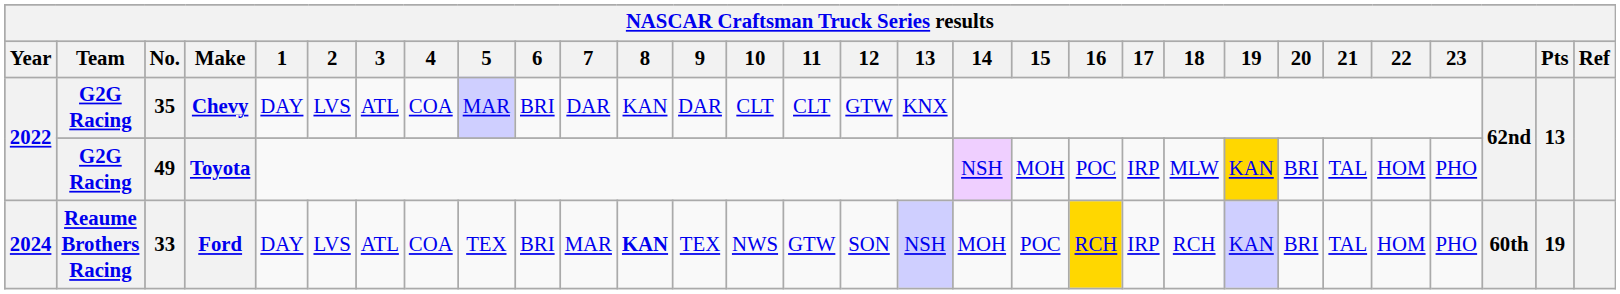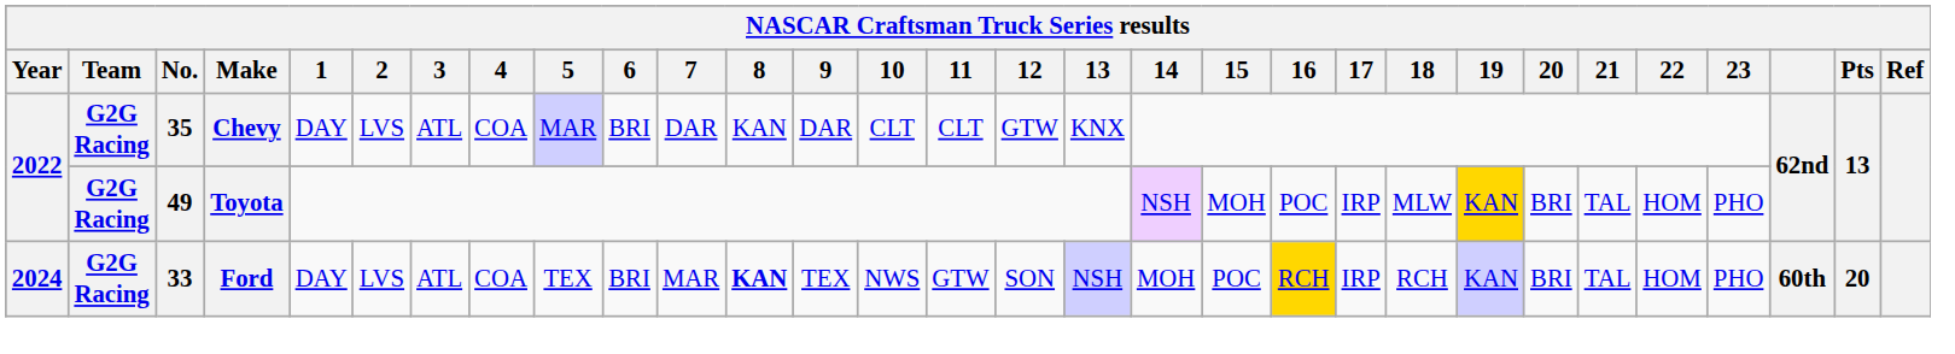Ford | Team: Reaume Brothers Racing -> G2G Racing
Ford | Pts: 19 -> 20
